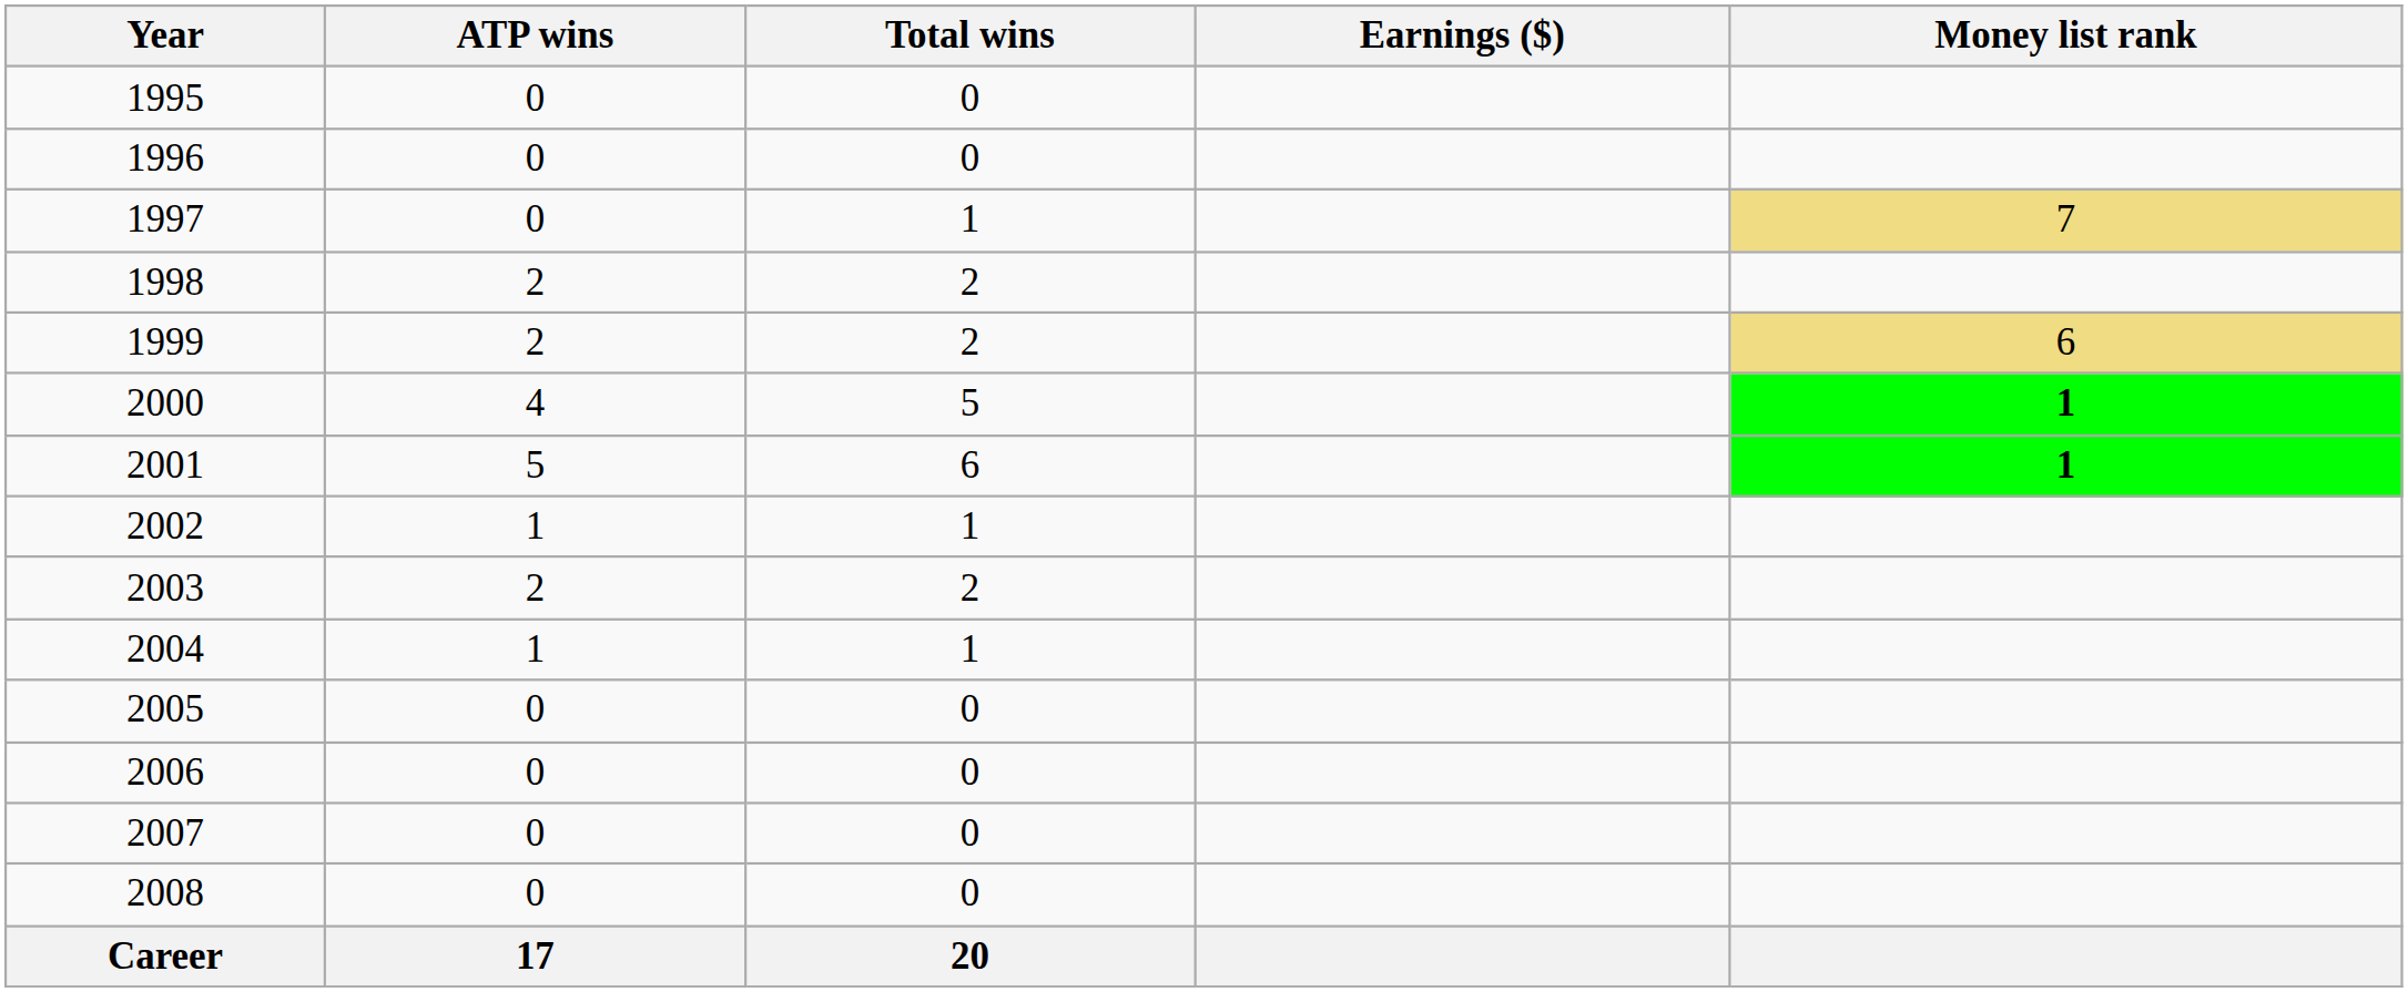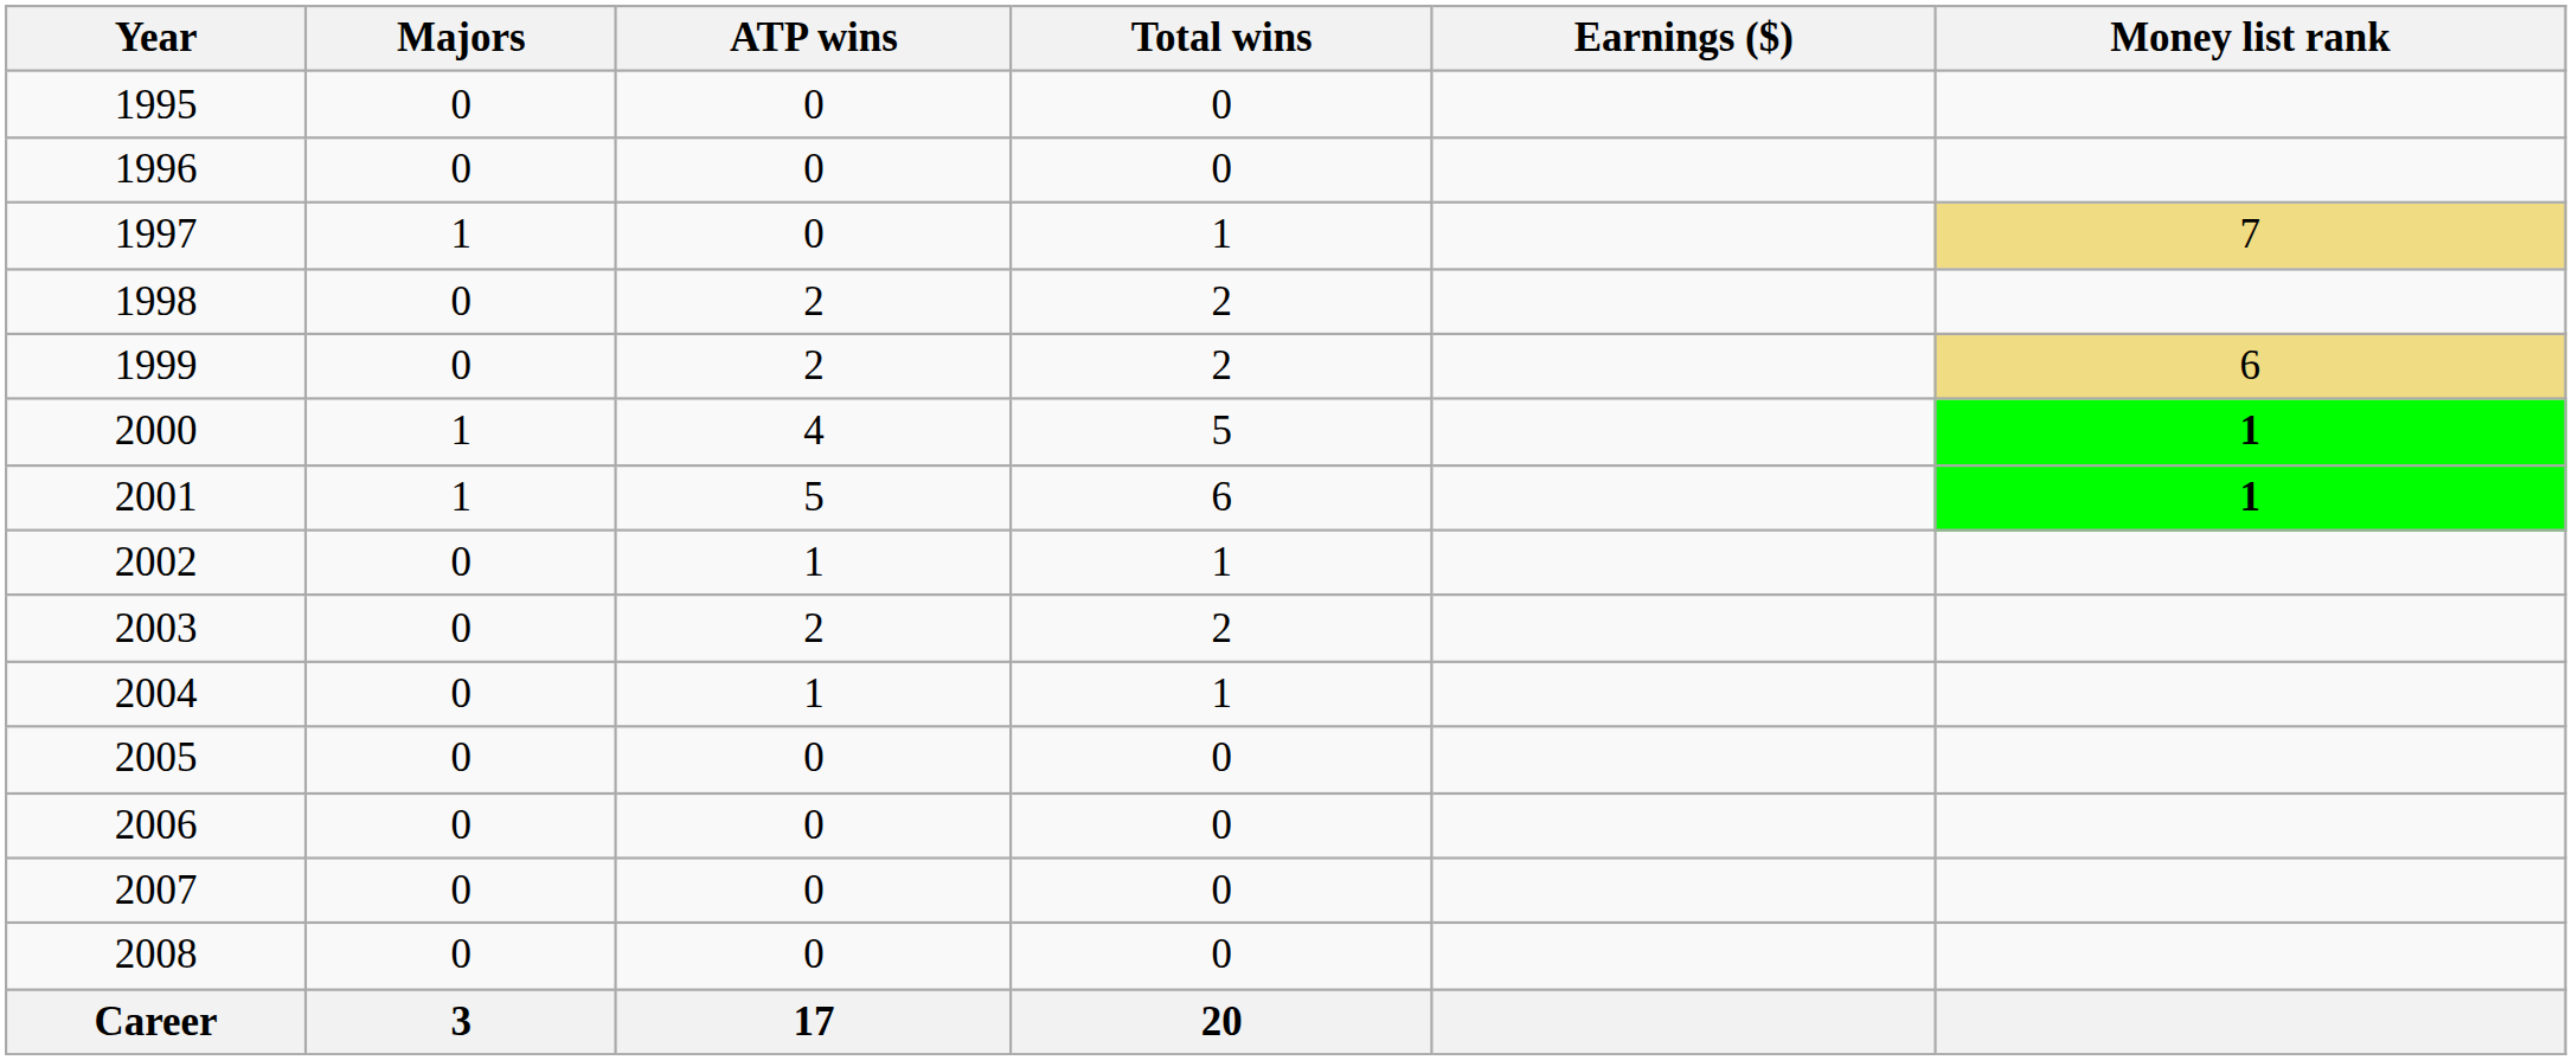+ column: Majors | 0 | 0 | 1 | 0 | 0 | 1 | 1 | 0 | 0 | 0 | 0 | 0 | 0 | 0 | 3
